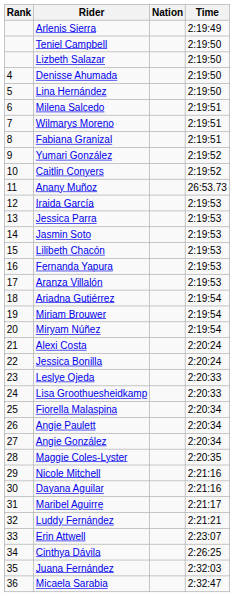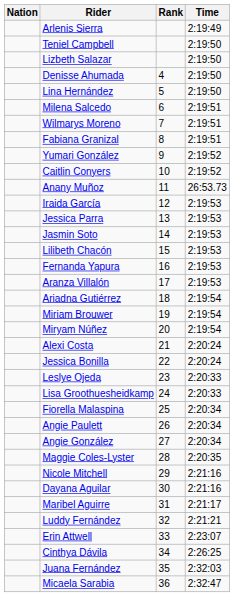columns swapped: Rank <-> Nation
